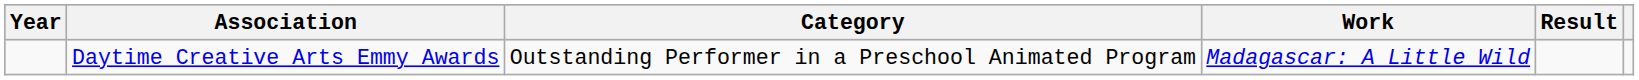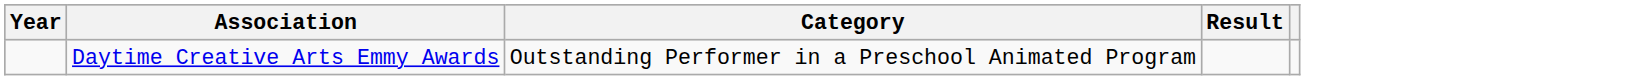- column: Work | Madagascar: A Little Wild
